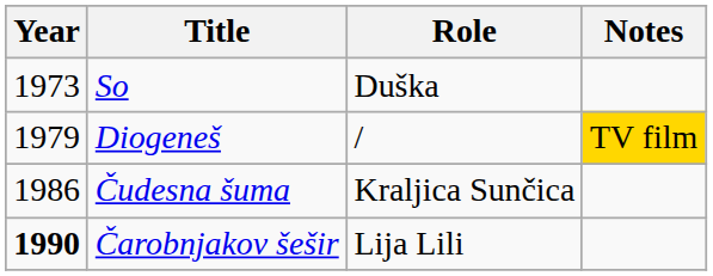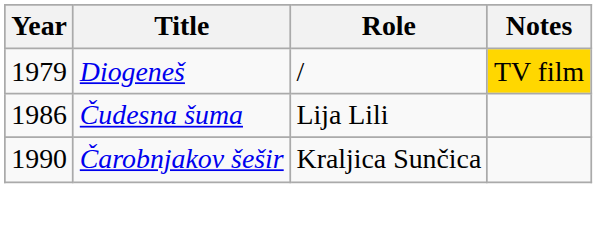- row: 1973 | So | Duška
Čudesna šuma | Role: Kraljica Sunčica -> Lija Lili
Čarobnjakov šešir | Year: bold -> normal
Čarobnjakov šešir | Role: Lija Lili -> Kraljica Sunčica
